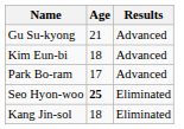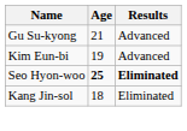Kim Eun-bi | Age: 18 -> 19
- row: Park Bo-ram | 17 | Advanced
Seo Hyon-woo | Results: normal -> bold
